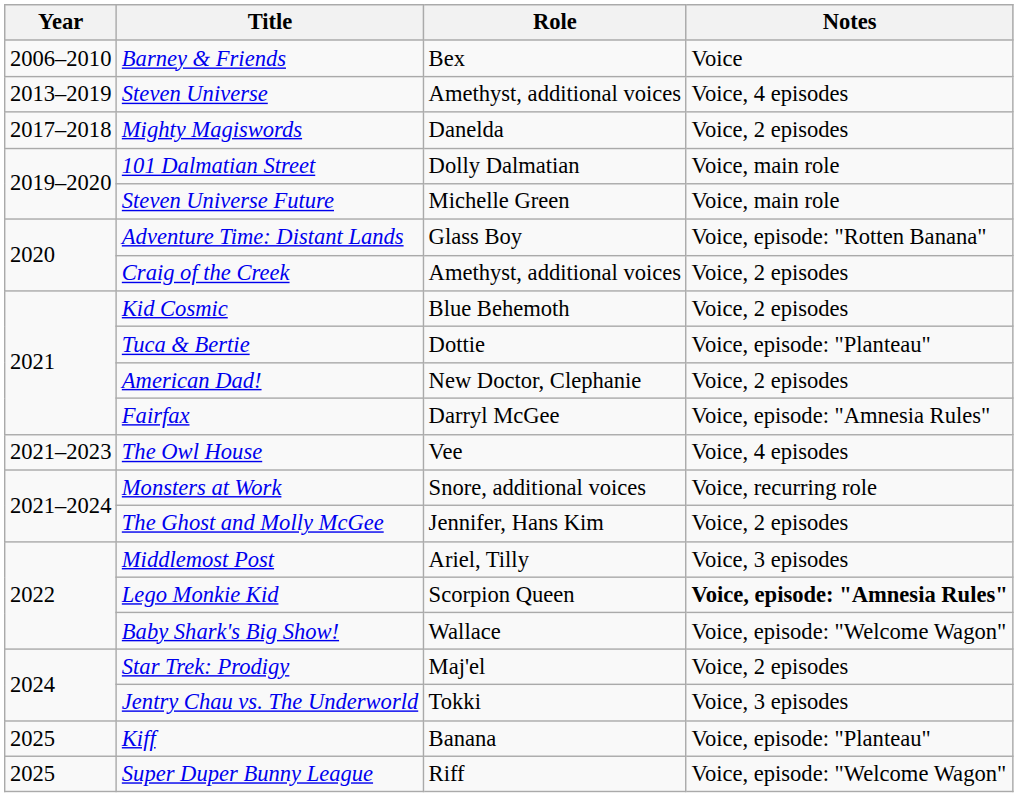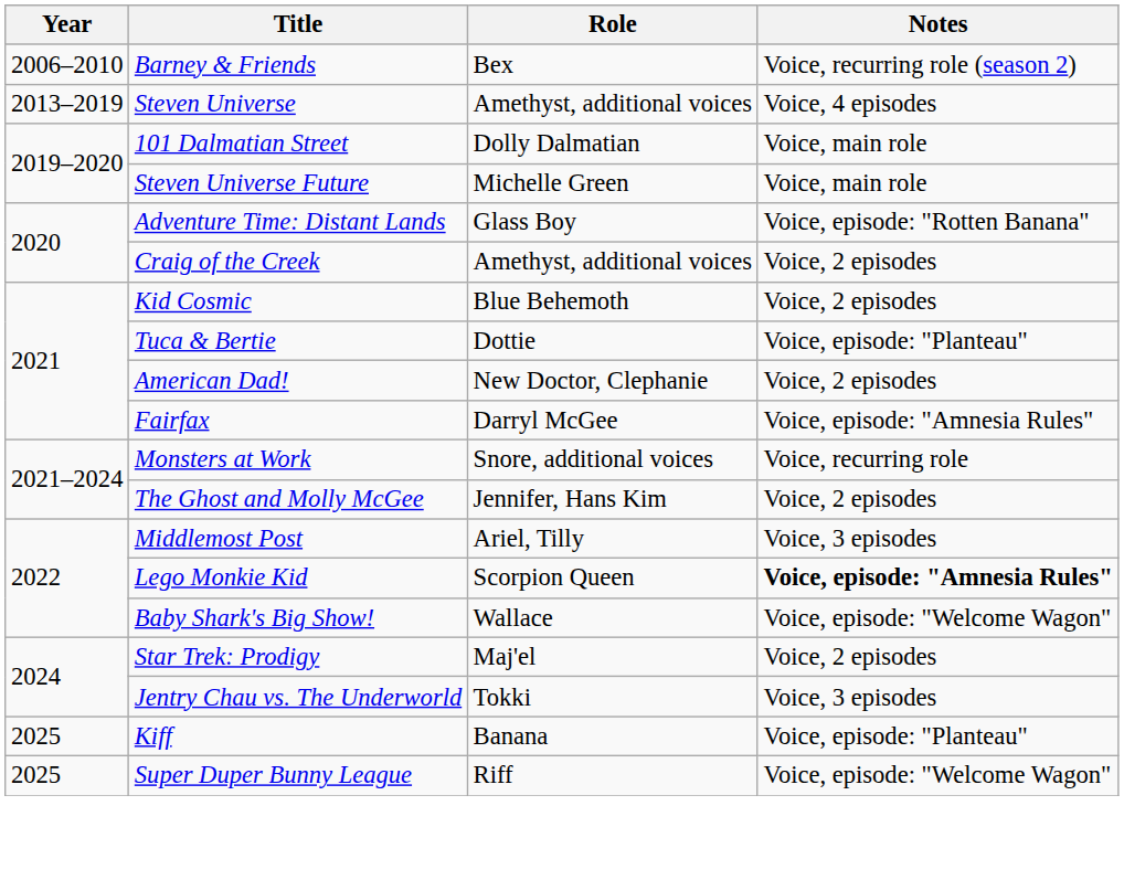Barney & Friends | Notes: Voice -> Voice, recurring role (season 2)
- row: 2017–2018 | Mighty Magiswords | Danelda | Voice, 2 episodes
- row: 2021–2023 | The Owl House | Vee | Voice, 4 episodes
